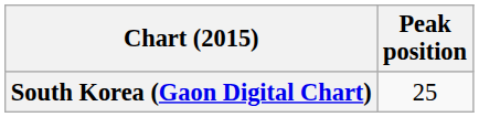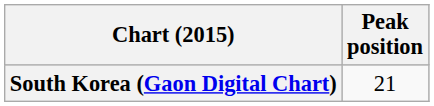South Korea (Gaon Digital Chart) | Peak position: 25 -> 21
